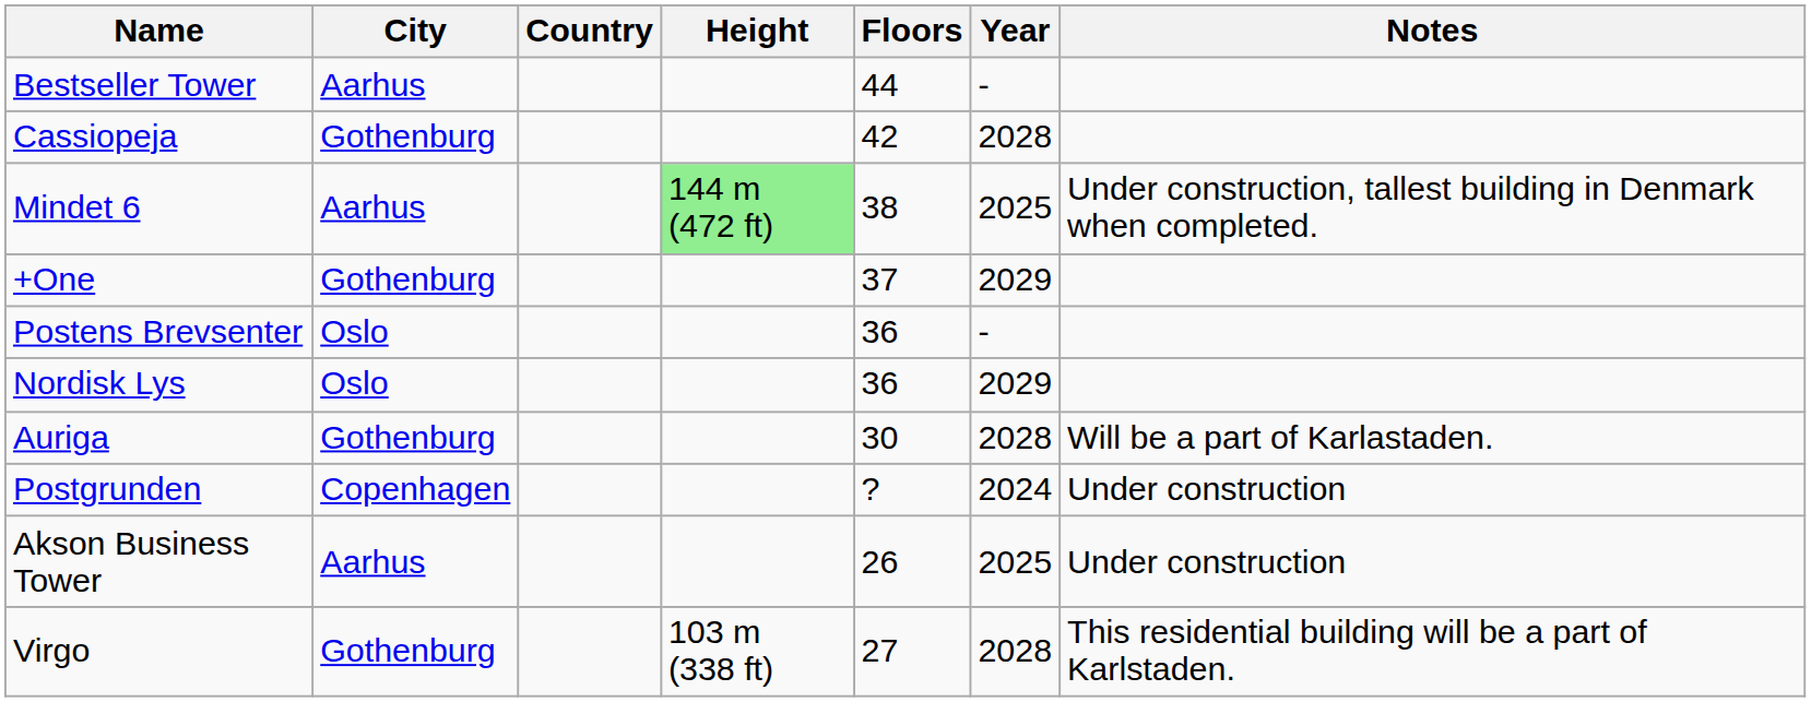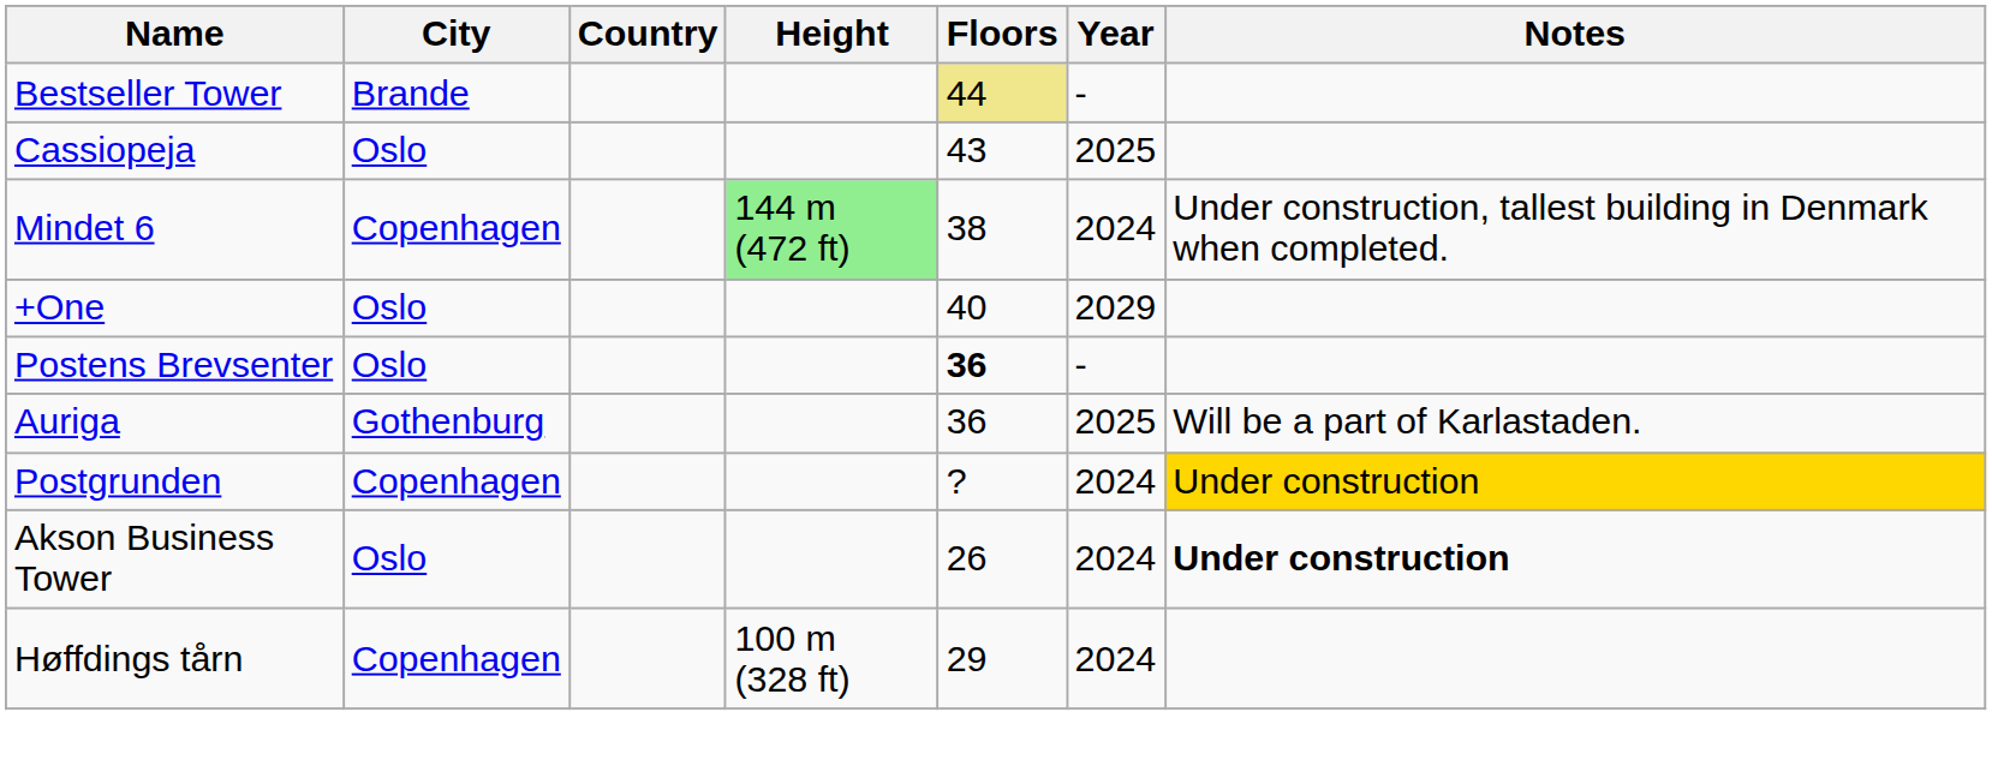Bestseller Tower | City: Aarhus -> Brande
Bestseller Tower | Floors: no background -> khaki background
Cassiopeja | City: Gothenburg -> Oslo
Cassiopeja | Floors: 42 -> 43
Cassiopeja | Year: 2028 -> 2025
Mindet 6 | City: Aarhus -> Copenhagen
Mindet 6 | Year: 2025 -> 2024
+One | City: Gothenburg -> Oslo
+One | Floors: 37 -> 40
Postens Brevsenter | Floors: normal -> bold
- row: Nordisk Lys | Oslo | 36 | 2029
Auriga | Floors: 30 -> 36
Auriga | Year: 2028 -> 2025
Postgrunden | Notes: no background -> gold background
Akson Business Tower | City: Aarhus -> Oslo
Akson Business Tower | Year: 2025 -> 2024
Akson Business Tower | Notes: normal -> bold
- row: Virgo | Gothenburg | 103 m (338 ft) | 27 | 2028 | This residential building will be a part of Karlstaden.
+ row: Høffdings tårn | Copenhagen | 100 m (328 ft) | 29 | 2024
